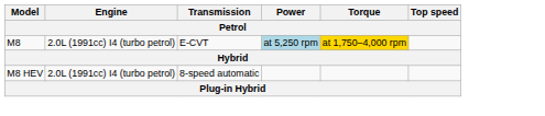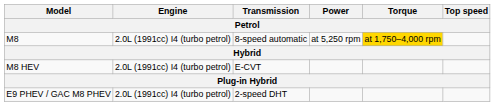M8 | Transmission: E-CVT -> 8-speed automatic
M8 | Power: lightblue background -> no background
M8 HEV | Transmission: 8-speed automatic -> E-CVT
+ row: E9 PHEV / GAC M8 PHEV | 2.0L (1991cc) I4 (turbo petrol) | 2-speed DHT
